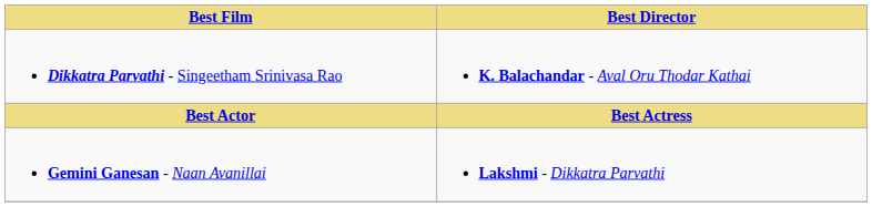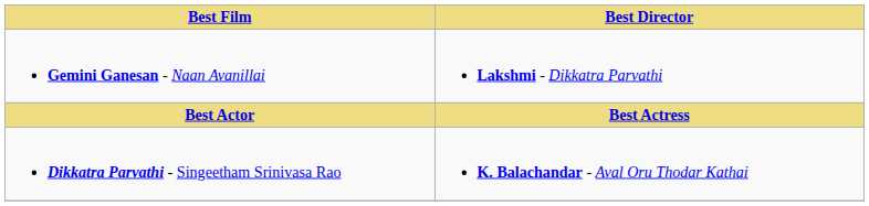rows swapped: Dikkatra Parvathi - Singeetham Srinivasa Rao <-> Gemini Ganesan - Naan Avanillai
